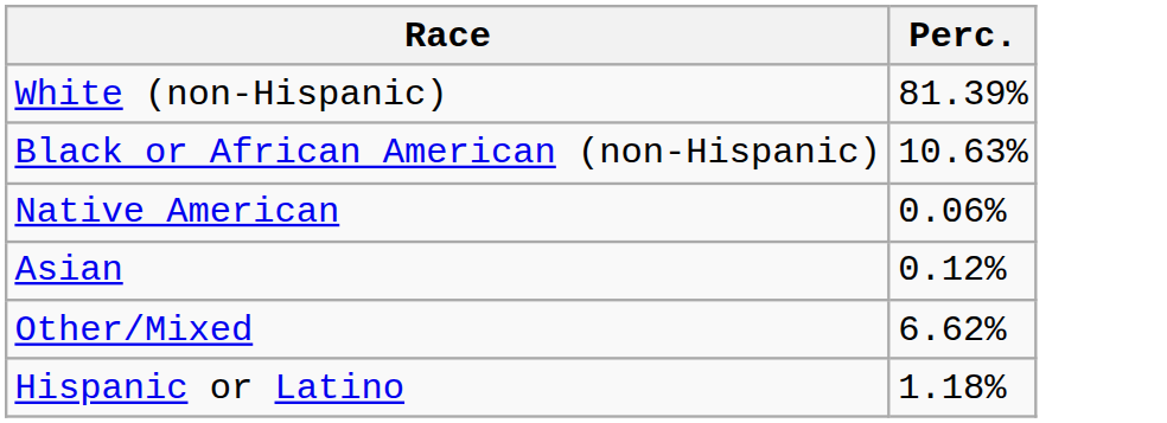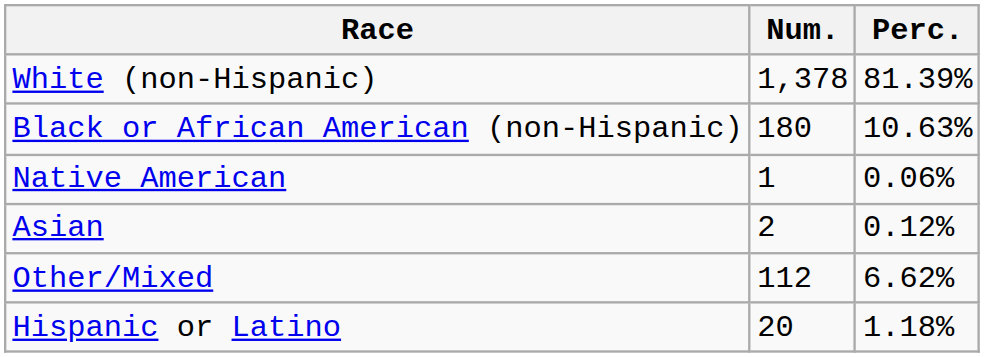+ column: Num. | 1,378 | 180 | 1 | 2 | 112 | 20
